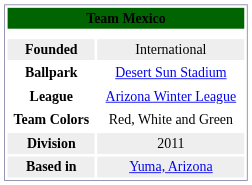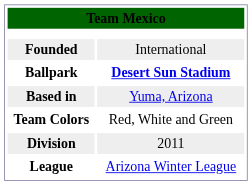Ballpark | column 2: normal -> bold
rows swapped: Based in <-> League
